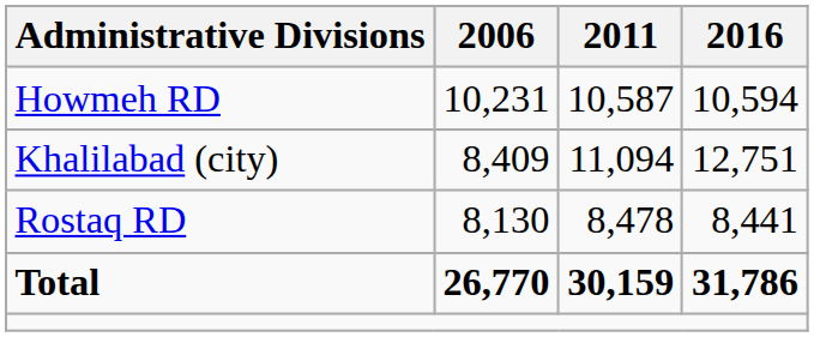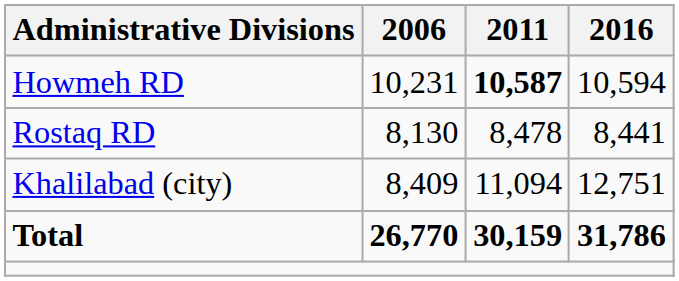Howmeh RD | 2011: normal -> bold
rows swapped: Rostaq RD <-> Khalilabad (city)
